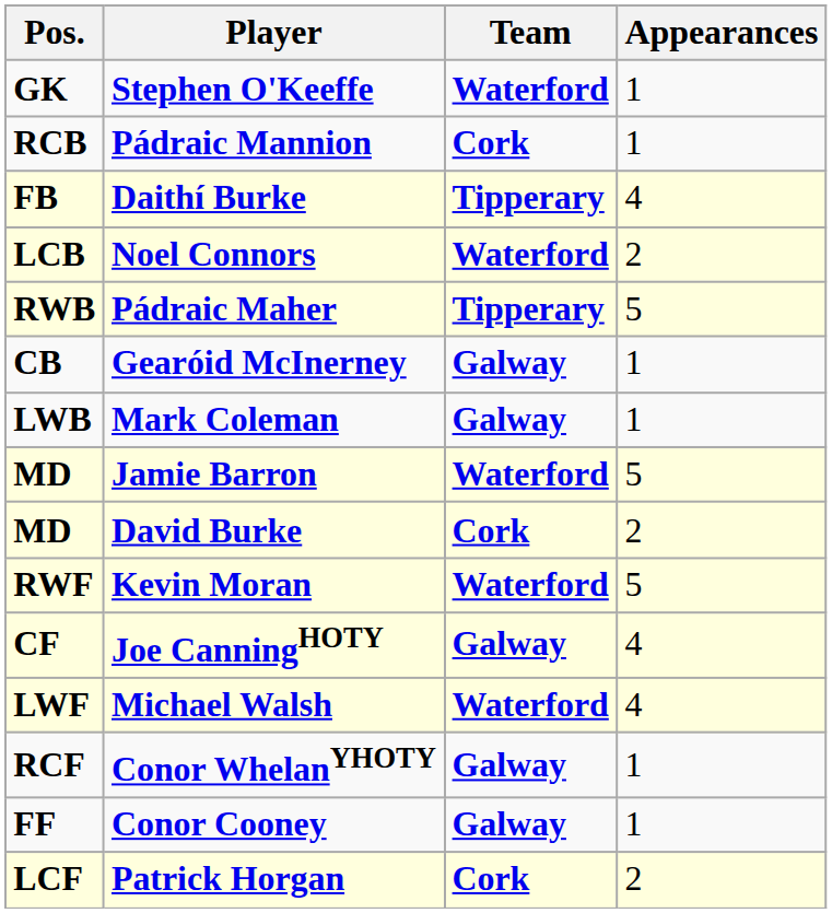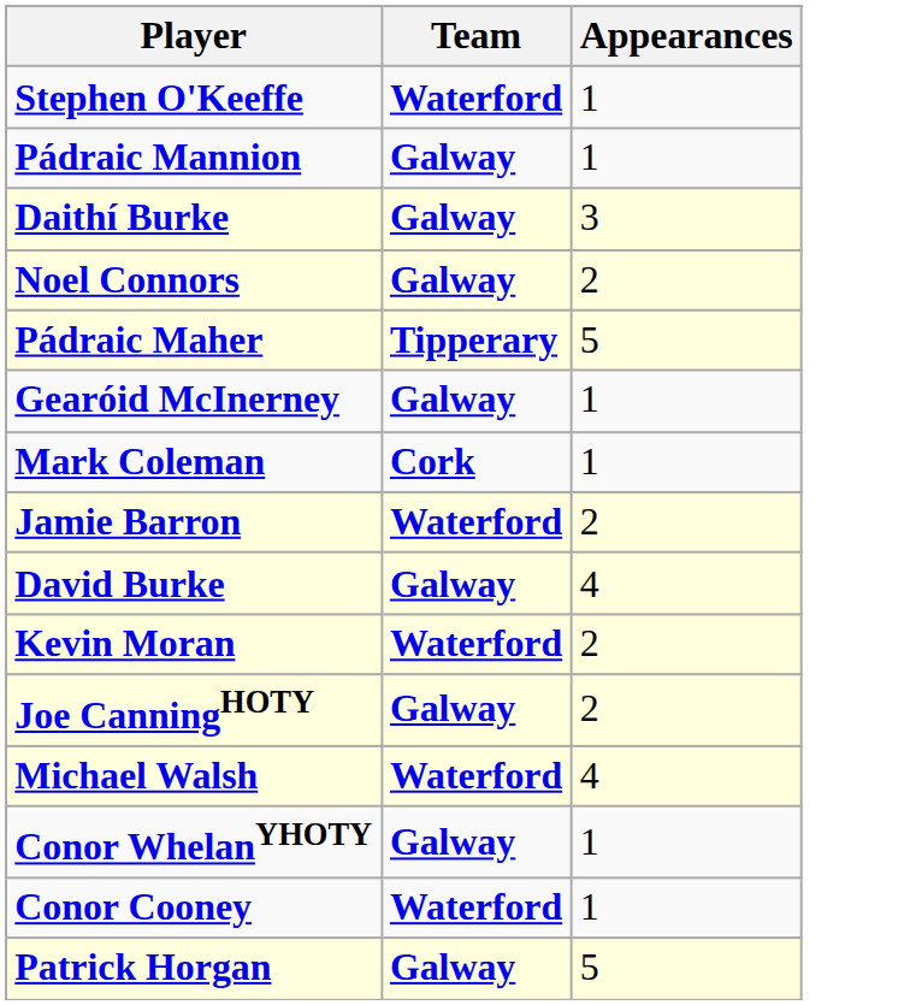- column: Pos. | GK | RCB | FB | LCB | RWB | CB | LWB | MD | MD | RWF | CF | LWF | RCF | FF | LCF
Pádraic Mannion | Team: Cork -> Galway
Daithí Burke | Team: Tipperary -> Galway
Daithí Burke | Appearances: 4 -> 3
Noel Connors | Team: Waterford -> Galway
Mark Coleman | Team: Galway -> Cork
Jamie Barron | Appearances: 5 -> 2
David Burke | Team: Cork -> Galway
David Burke | Appearances: 2 -> 4
Kevin Moran | Appearances: 5 -> 2
Joe CanningHOTY | Appearances: 4 -> 2
Conor Cooney | Team: Galway -> Waterford
Patrick Horgan | Team: Cork -> Galway
Patrick Horgan | Appearances: 2 -> 5
